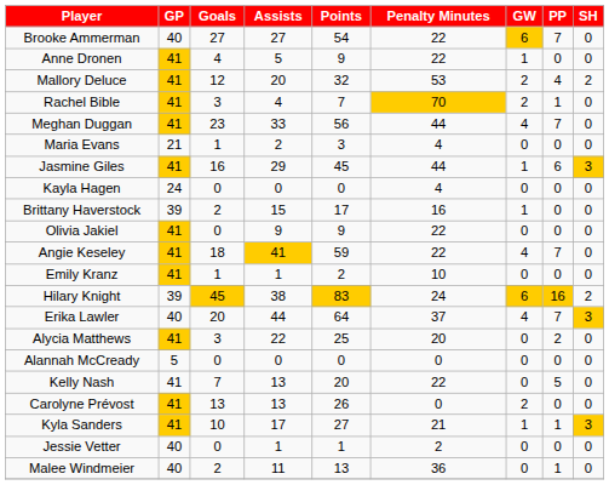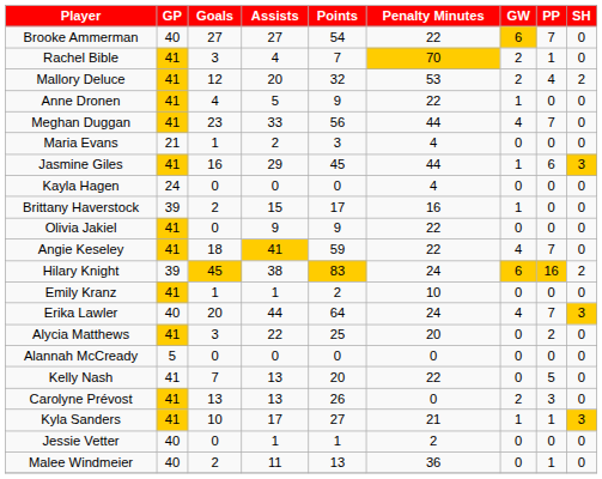rows swapped: Rachel Bible <-> Anne Dronen
rows swapped: Hilary Knight <-> Emily Kranz
Erika Lawler | Penalty Minutes: 37 -> 24
Carolyne Prévost | PP: 0 -> 3
